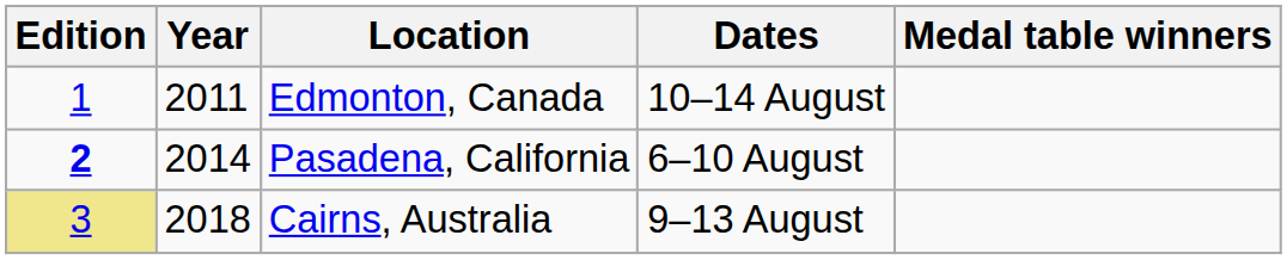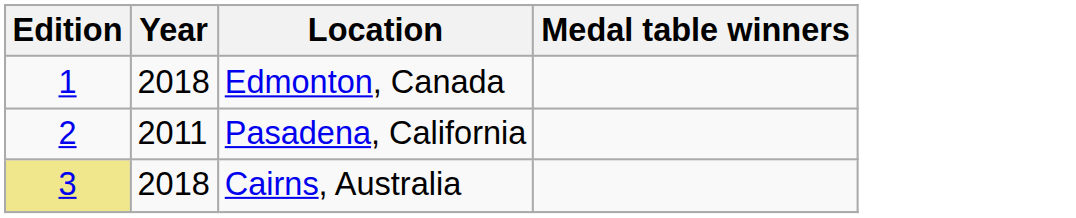- column: Dates | 10–14 August | 6–10 August | 9–13 August
Edmonton, Canada | Year: 2011 -> 2018
Pasadena, California | Edition: bold -> normal
Pasadena, California | Year: 2014 -> 2011
